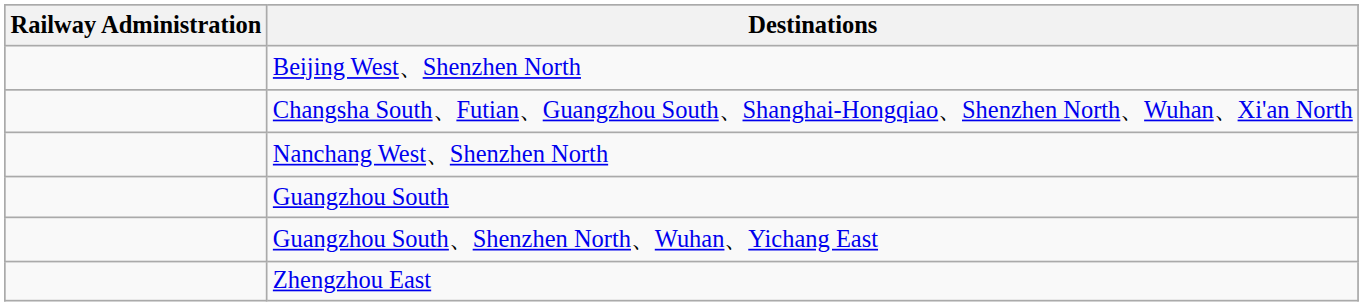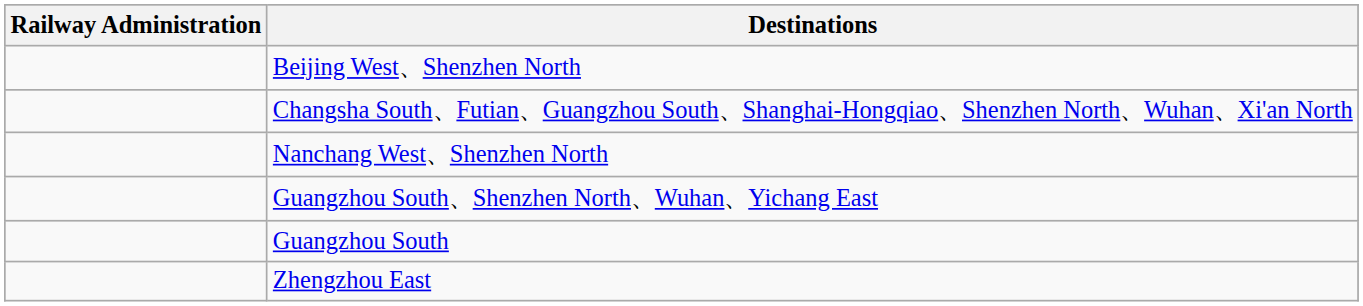rows swapped: Guangzhou South <-> Guangzhou South、Shenzhen North、Wuhan、Yichang East
